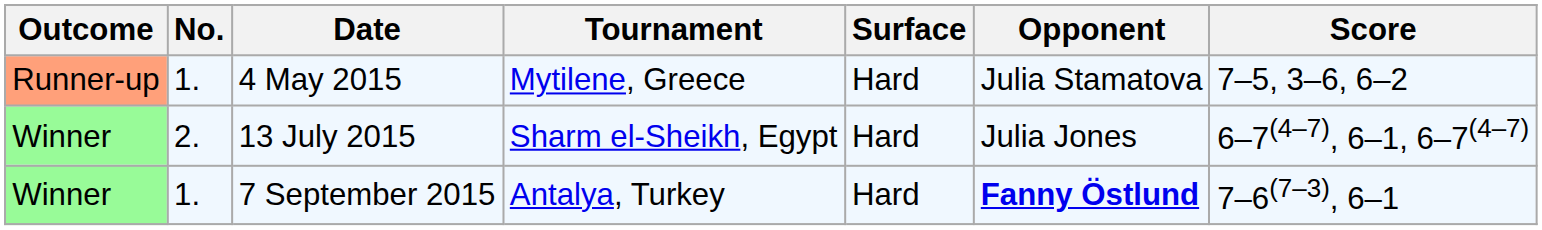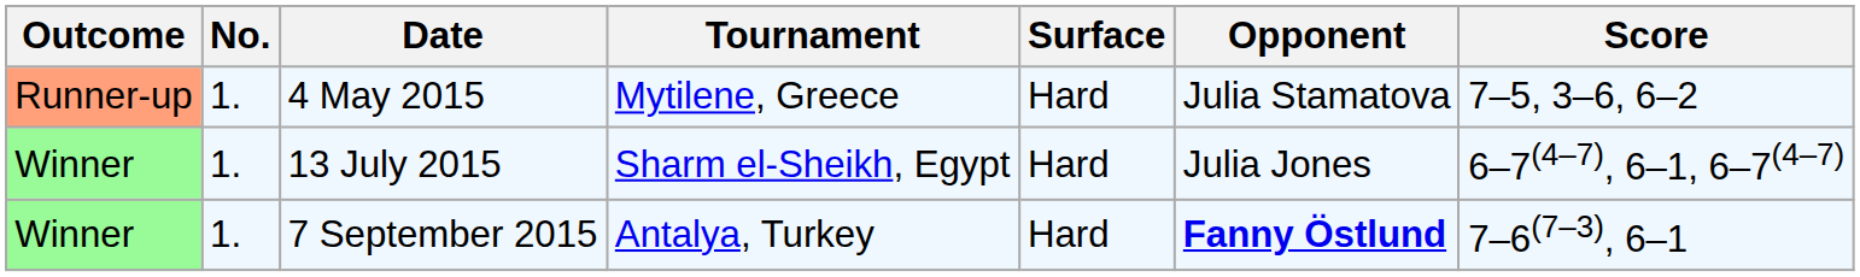13 July 2015 | No.: 2. -> 1.
